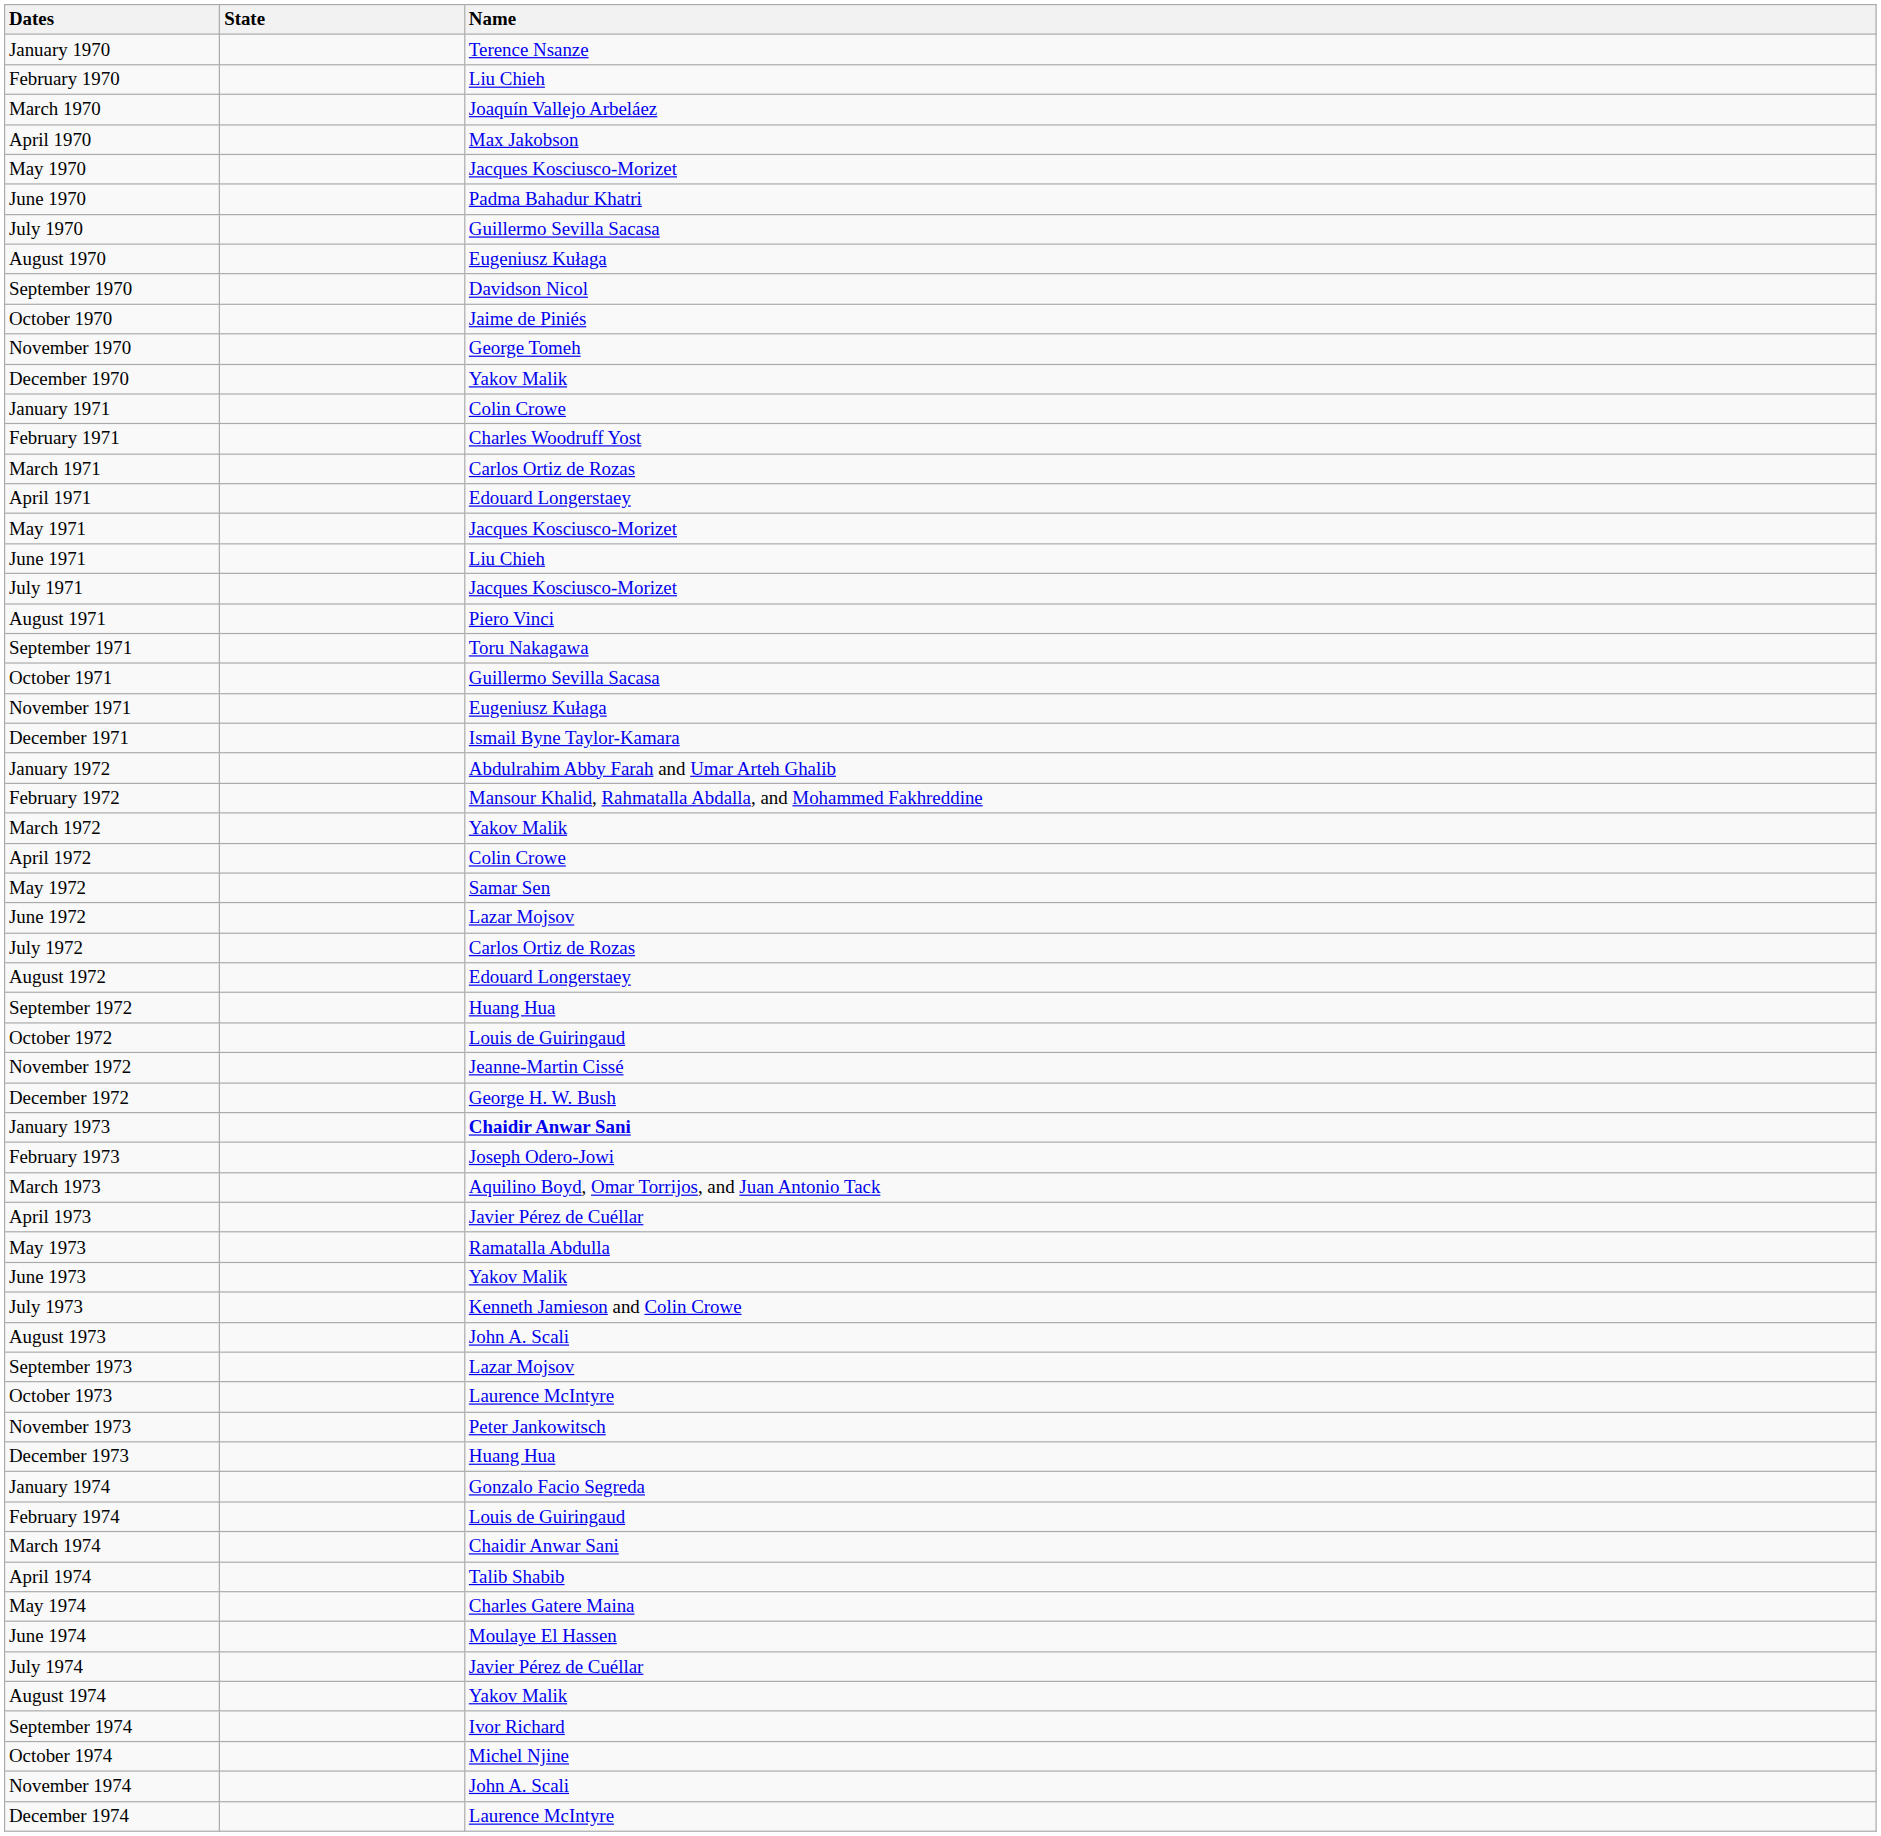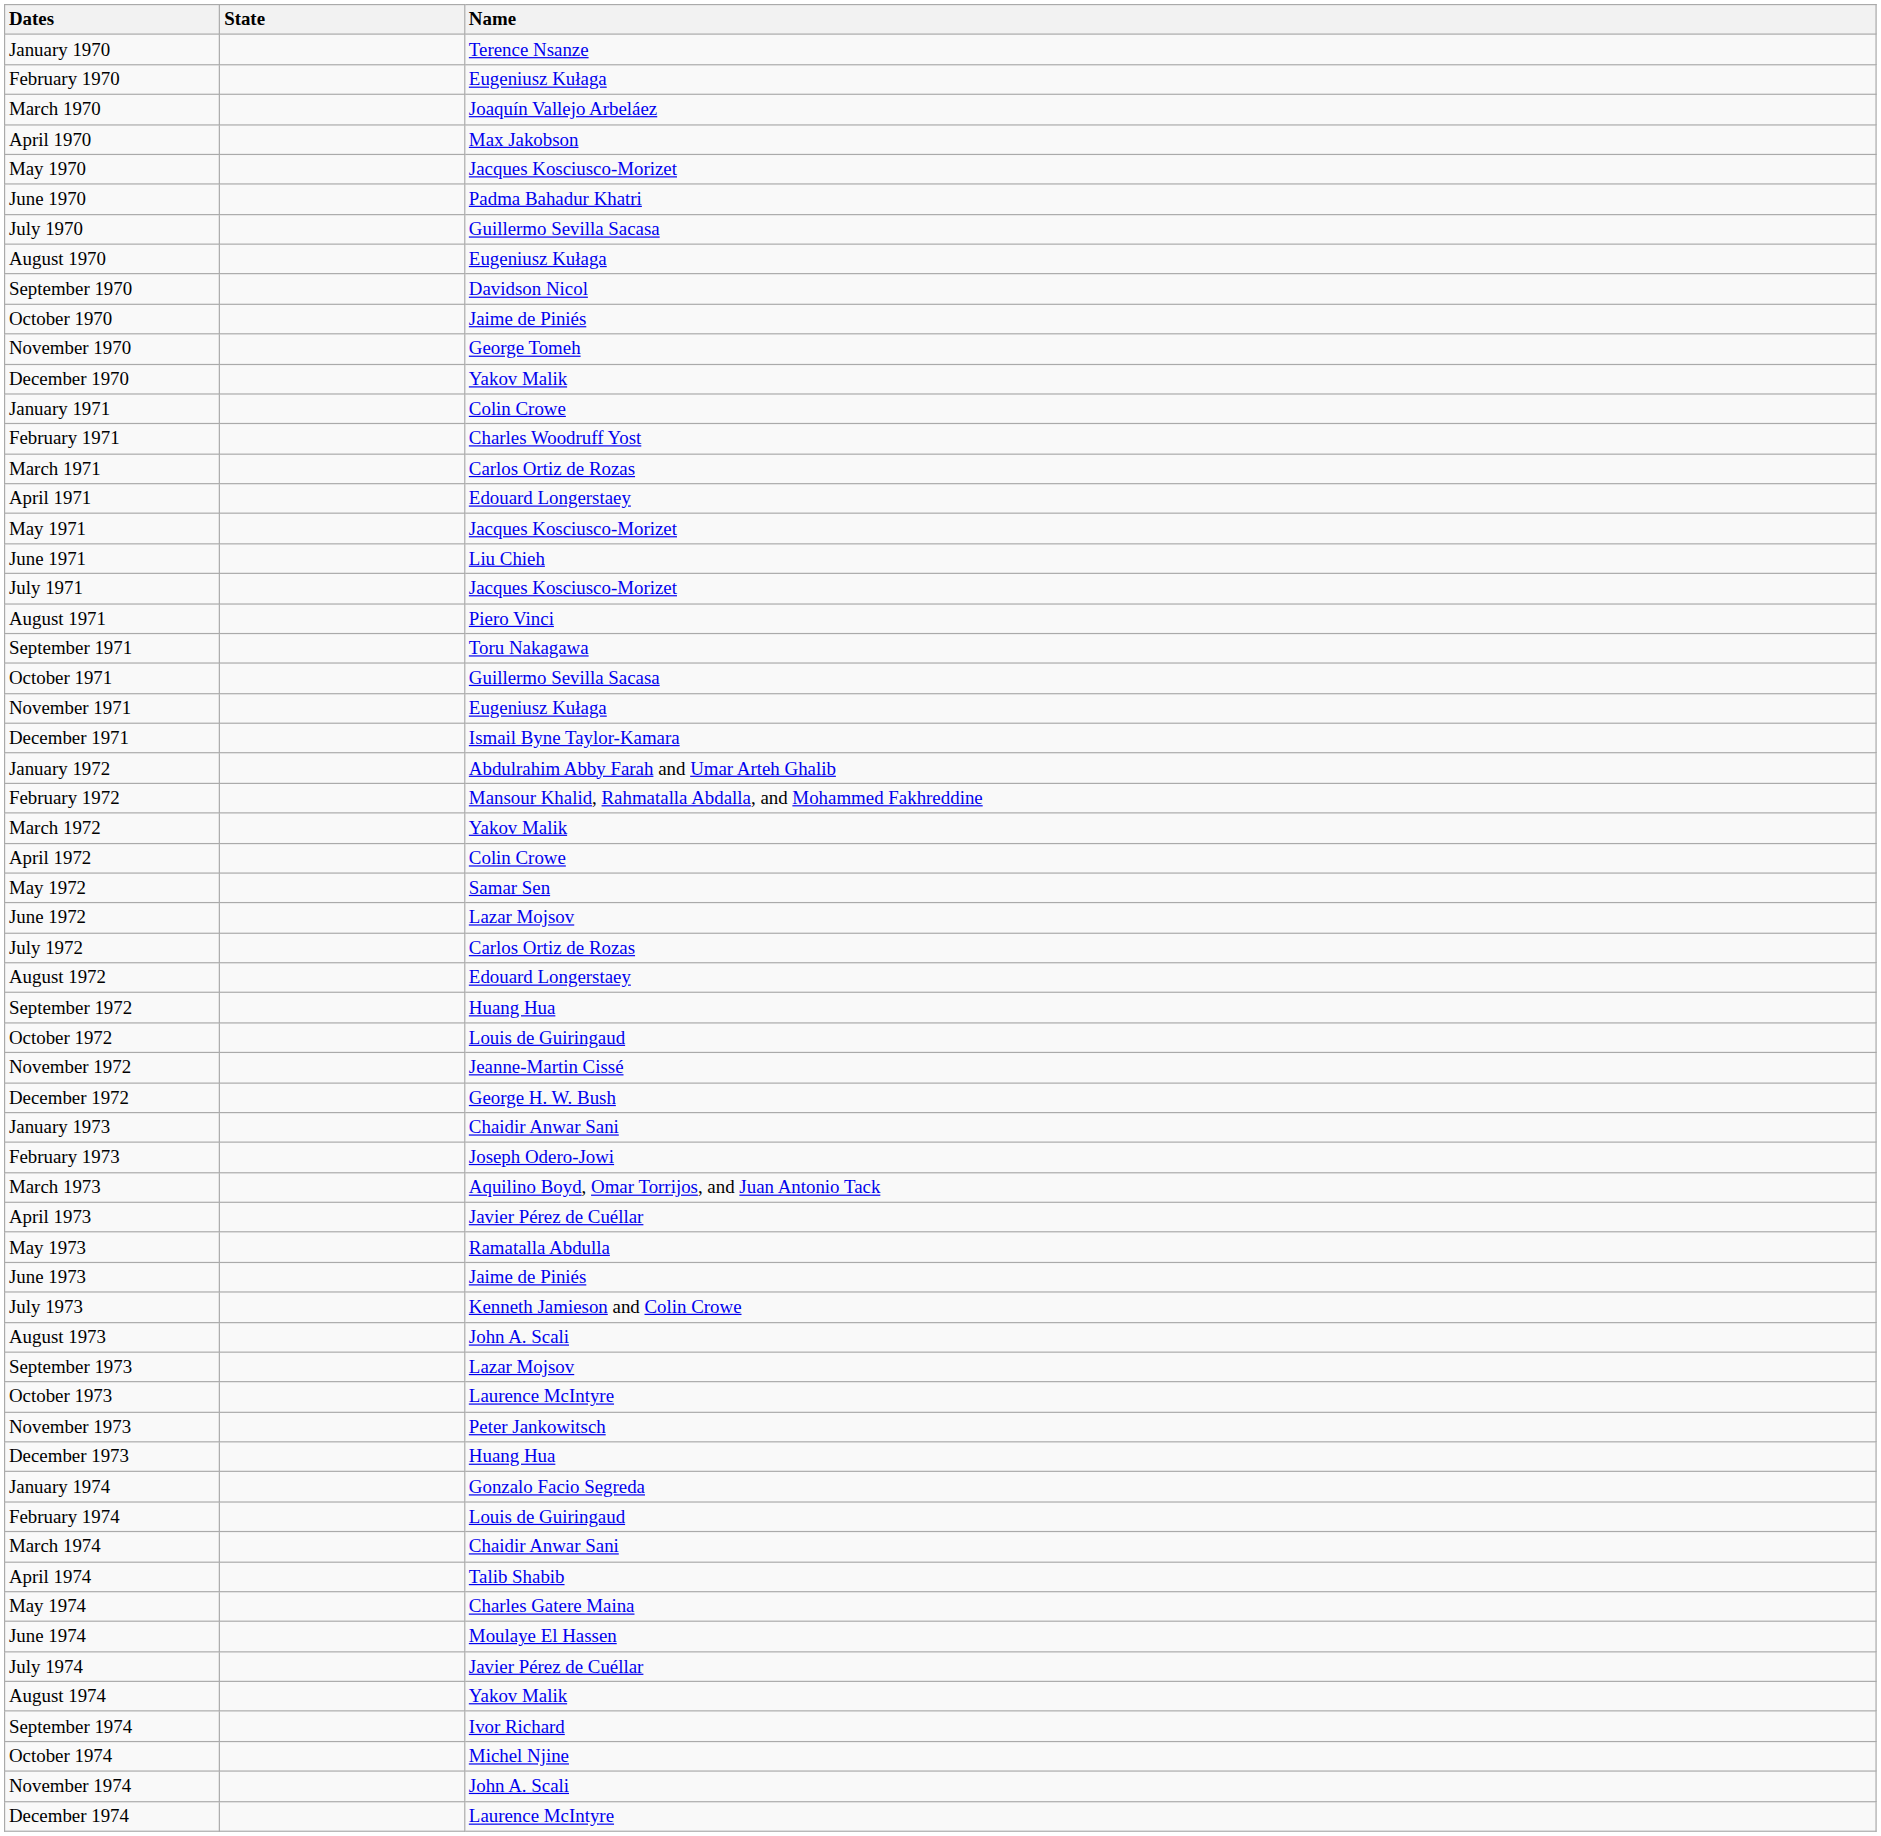February 1970 | Name: Liu Chieh -> Eugeniusz Kułaga
January 1973 | Name: bold -> normal
June 1973 | Name: Yakov Malik -> Jaime de Piniés
